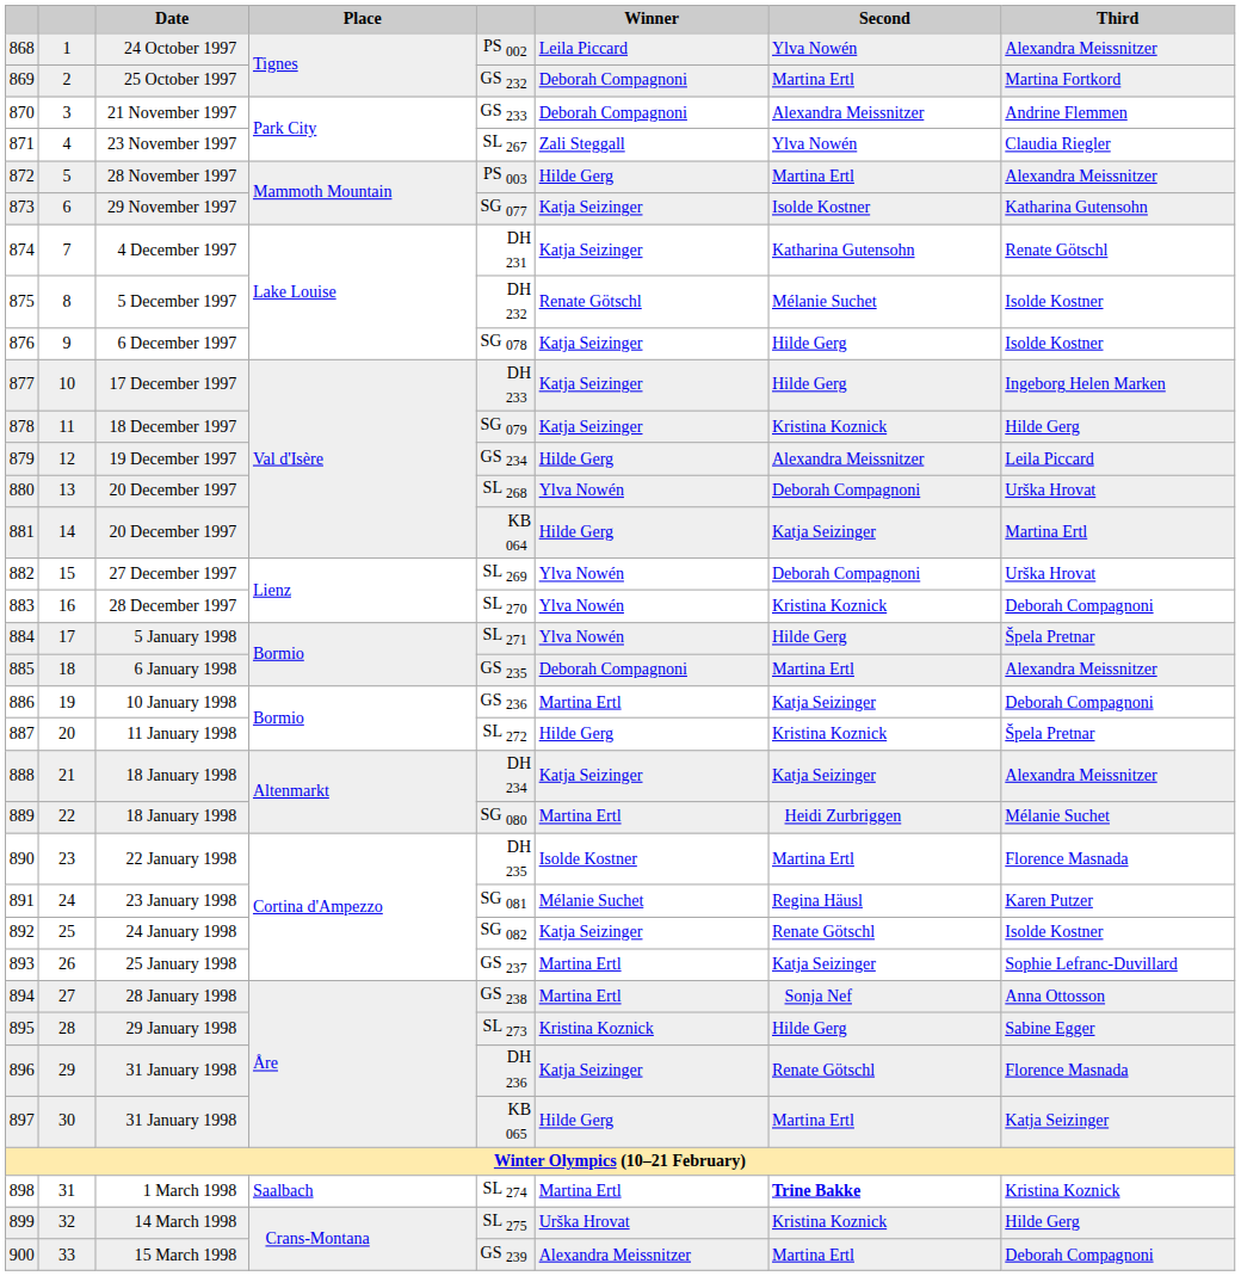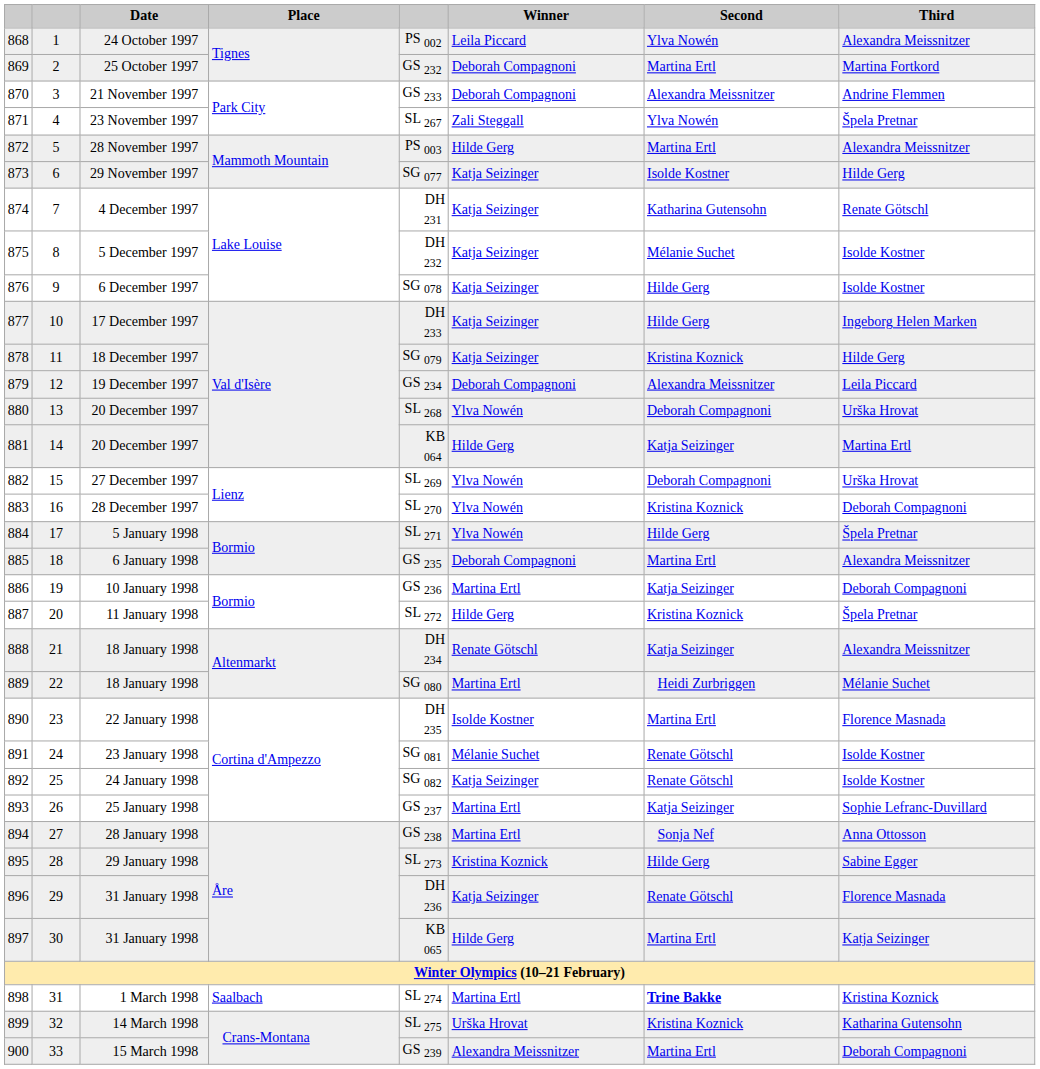23 November 1997 | Third: Claudia Riegler -> Špela Pretnar
29 November 1997 | Third: Katharina Gutensohn -> Hilde Gerg
5 December 1997 | Winner: Renate Götschl -> Katja Seizinger
19 December 1997 | Winner: Hilde Gerg -> Deborah Compagnoni
888 / 18 January 1998 | Winner: Katja Seizinger -> Renate Götschl
23 January 1998 | Second: Regina Häusl -> Renate Götschl
23 January 1998 | Third: Karen Putzer -> Isolde Kostner
14 March 1998 | Third: Hilde Gerg -> Katharina Gutensohn
